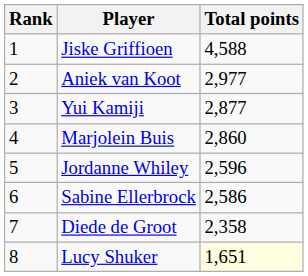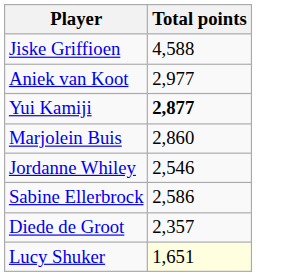- column: Rank | 1 | 2 | 3 | 4 | 5 | 6 | 7 | 8
Yui Kamiji | Total points: normal -> bold
Jordanne Whiley | Total points: 2,596 -> 2,546
Diede de Groot | Total points: 2,358 -> 2,357
